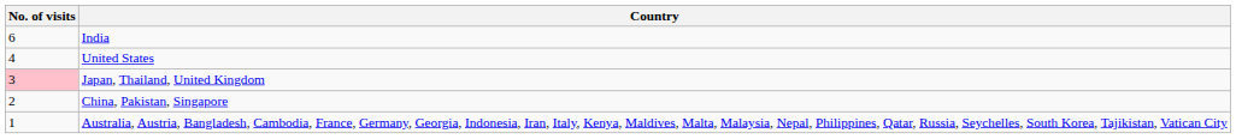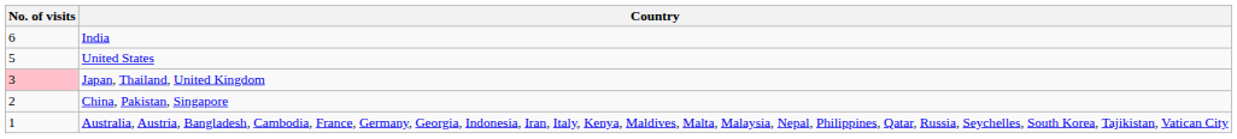United States | No. of visits: 4 -> 5
